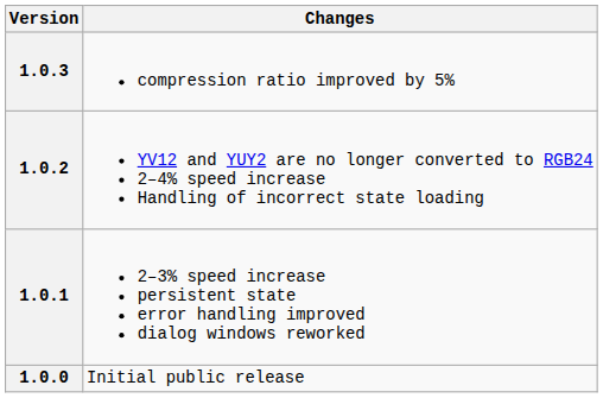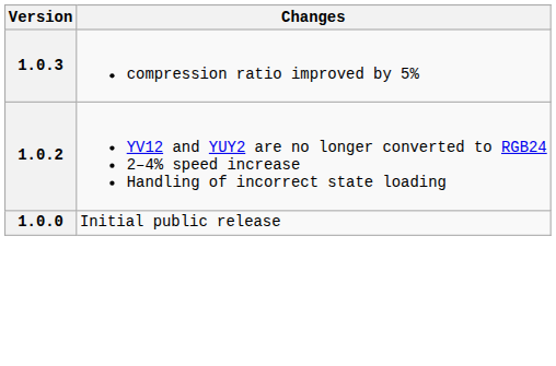- row: 1.0.1 | 2–3% speed increase persistent state error handling improved dialog windows reworked
